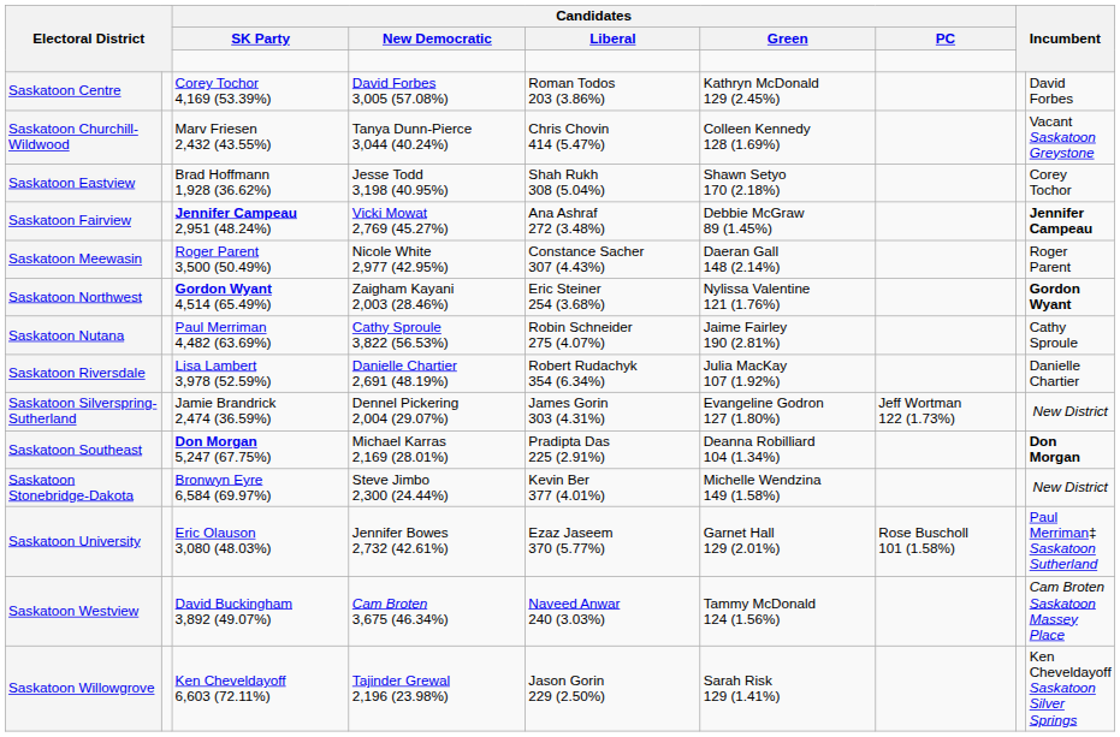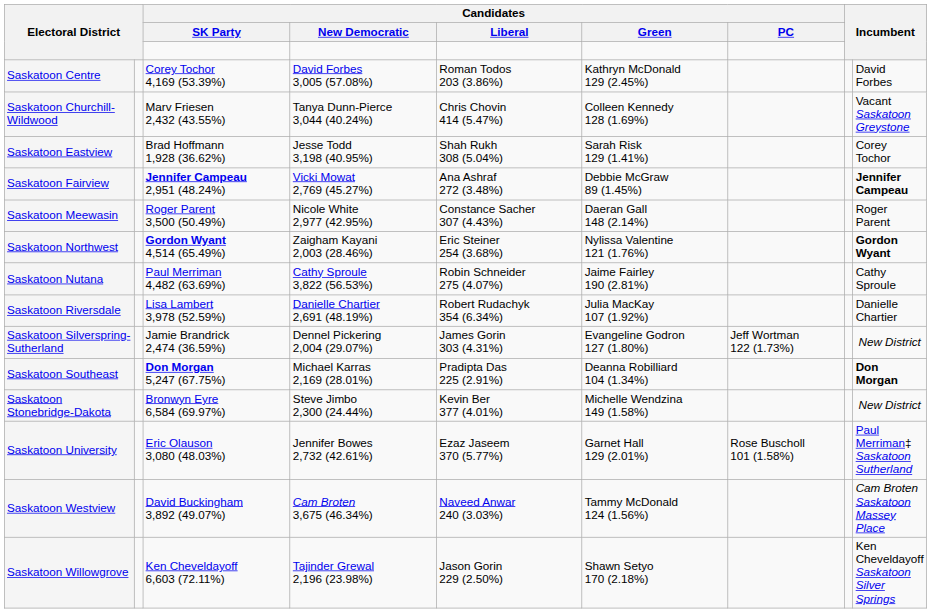Saskatoon Eastview | Candidates / Green: Shawn Setyo 170 (2.18%) -> Sarah Risk 129 (1.41%)
Saskatoon Willowgrove | Candidates / Green: Sarah Risk 129 (1.41%) -> Shawn Setyo 170 (2.18%)
